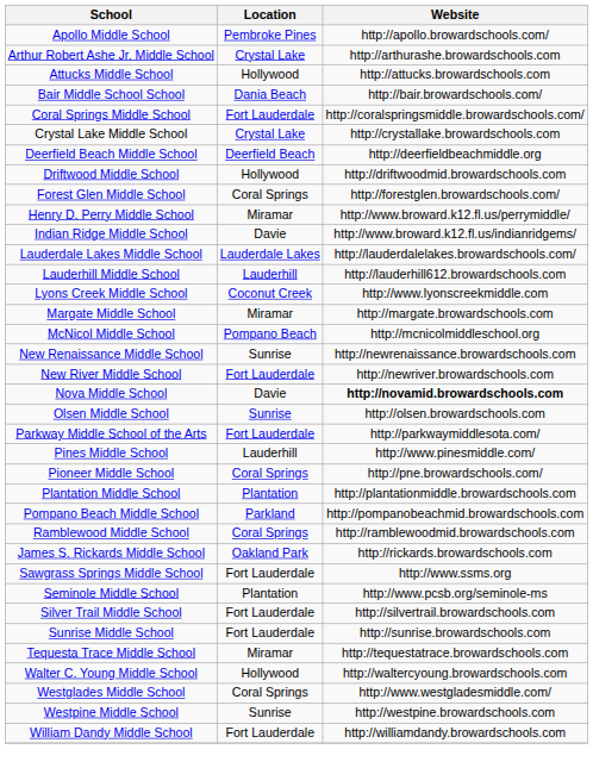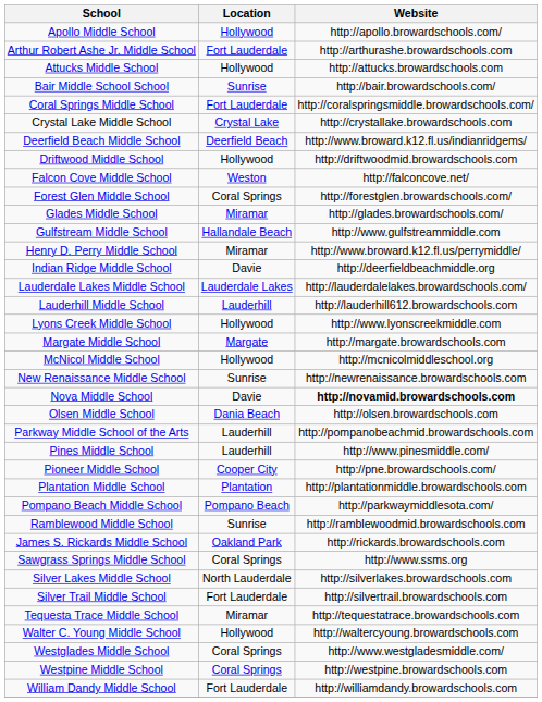Apollo Middle School | Location: Pembroke Pines -> Hollywood
Arthur Robert Ashe Jr. Middle School | Location: Crystal Lake -> Fort Lauderdale
Bair Middle School School | Location: Dania Beach -> Sunrise
Deerfield Beach Middle School | Website: http://deerfieldbeachmiddle.org -> http://www.broward.k12.fl.us/indianridgems/
+ row: Falcon Cove Middle School | Weston | http://falconcove.net/
+ row: Glades Middle School | Miramar | http://glades.browardschools.com/
+ row: Gulfstream Middle School | Hallandale Beach | http://www.gulfstreammiddle.com
Indian Ridge Middle School | Website: http://www.broward.k12.fl.us/indianridgems/ -> http://deerfieldbeachmiddle.org
Lyons Creek Middle School | Location: Coconut Creek -> Hollywood
Margate Middle School | Location: Miramar -> Margate
McNicol Middle School | Location: Pompano Beach -> Hollywood
- row: New River Middle School | Fort Lauderdale | http://newriver.browardschools.com
Olsen Middle School | Location: Sunrise -> Dania Beach
Parkway Middle School of the Arts | Location: Fort Lauderdale -> Lauderhill
Parkway Middle School of the Arts | Website: http://parkwaymiddlesota.com/ -> http://pompanobeachmid.browardschools.com
Pioneer Middle School | Location: Coral Springs -> Cooper City
Pompano Beach Middle School | Location: Parkland -> Pompano Beach
Pompano Beach Middle School | Website: http://pompanobeachmid.browardschools.com -> http://parkwaymiddlesota.com/
Ramblewood Middle School | Location: Coral Springs -> Sunrise
Sawgrass Springs Middle School | Location: Fort Lauderdale -> Coral Springs
- row: Seminole Middle School | Plantation | http://www.pcsb.org/seminole-ms
+ row: Silver Lakes Middle School | North Lauderdale | http://silverlakes.browardschools.com
- row: Sunrise Middle School | Fort Lauderdale | http://sunrise.browardschools.com
Westpine Middle School | Location: Sunrise -> Coral Springs
